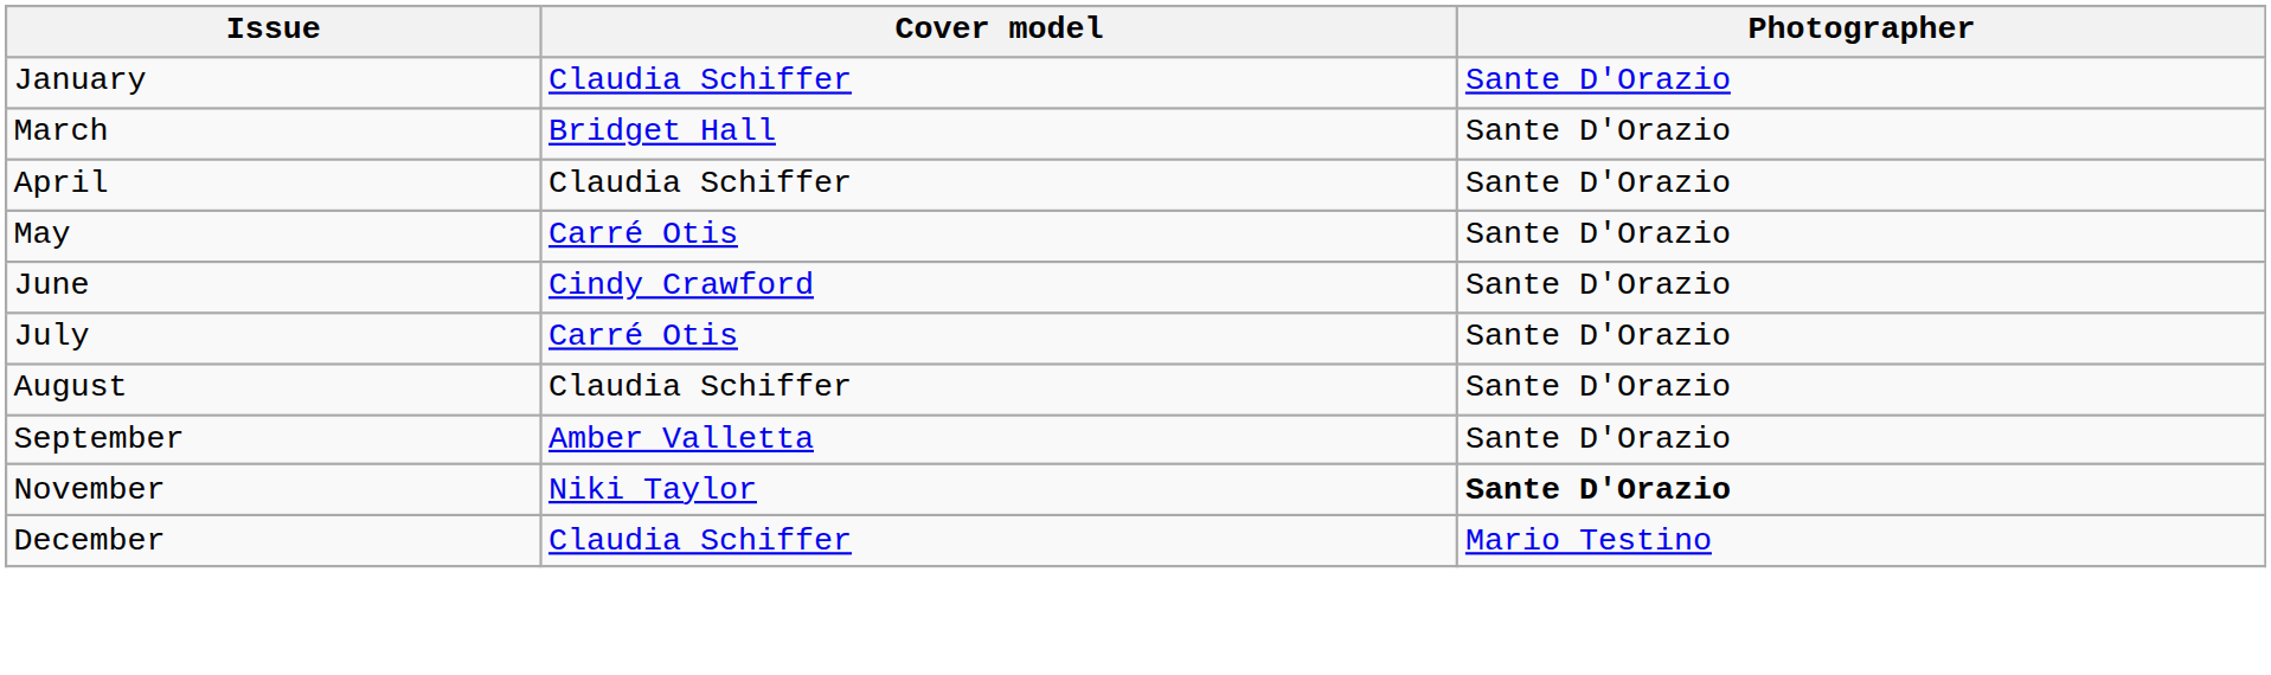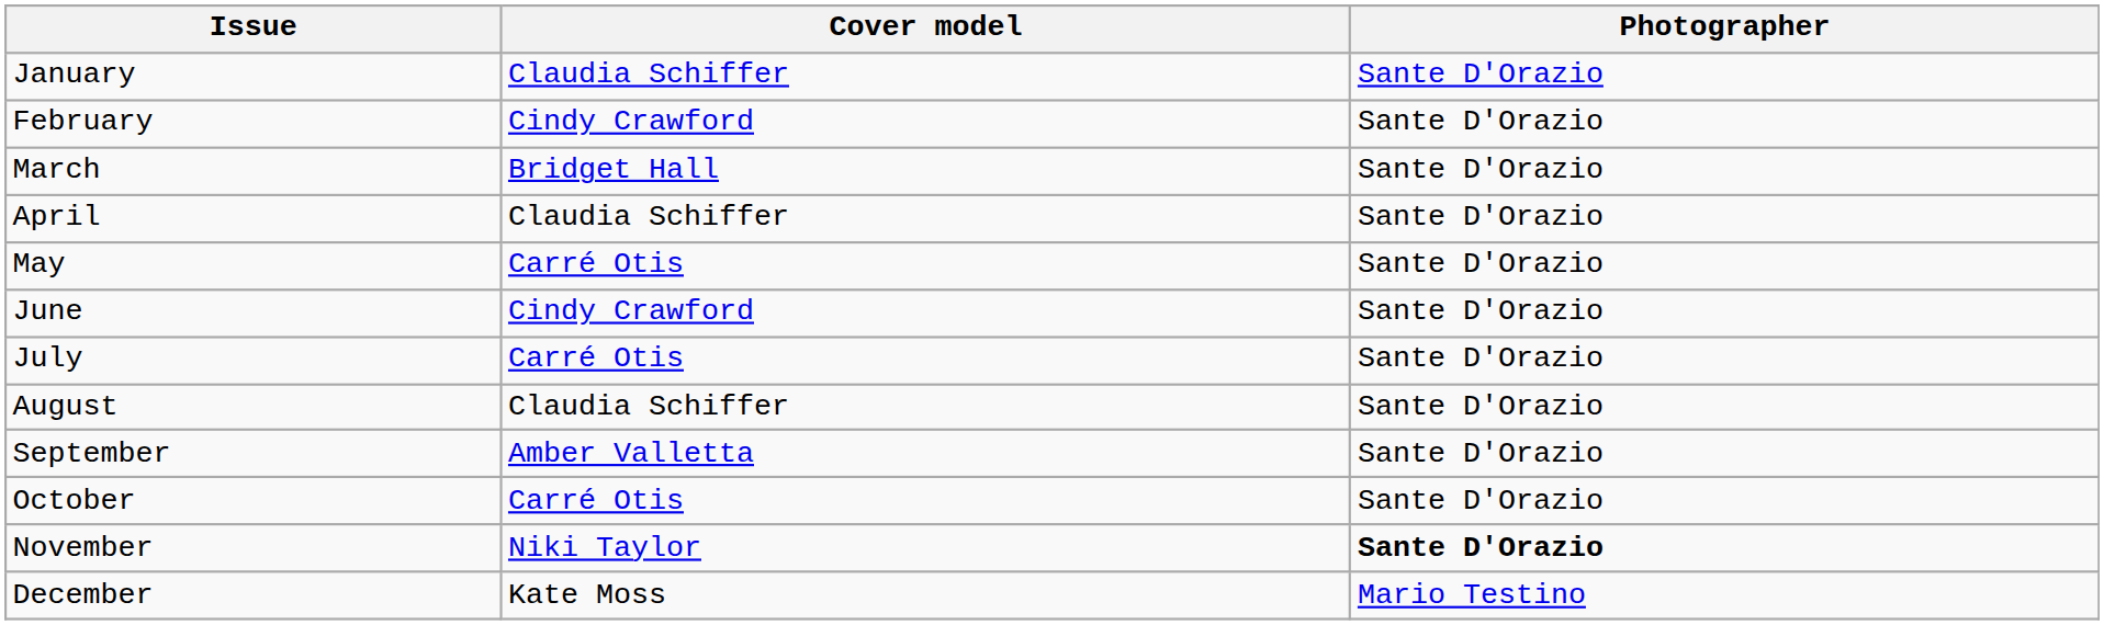+ row: February | Cindy Crawford | Sante D'Orazio
+ row: October | Carré Otis | Sante D'Orazio
December | Cover model: Claudia Schiffer -> Kate Moss
